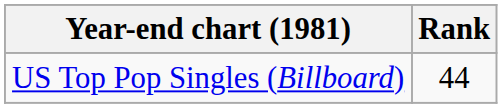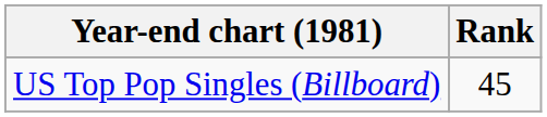US Top Pop Singles (Billboard) | Rank: 44 -> 45
